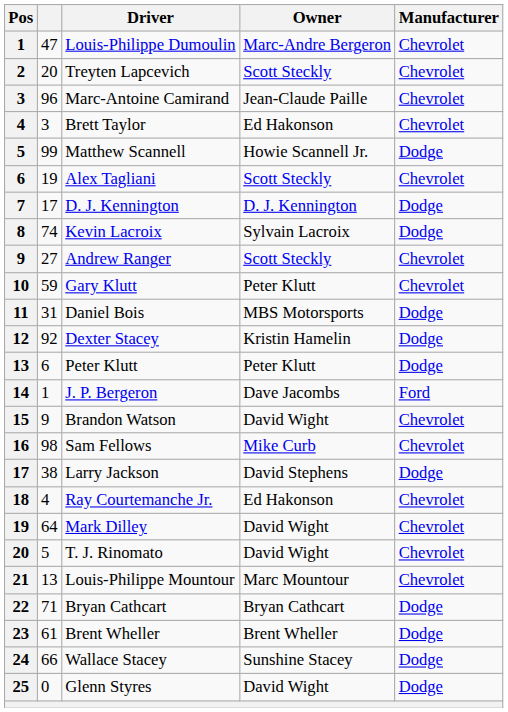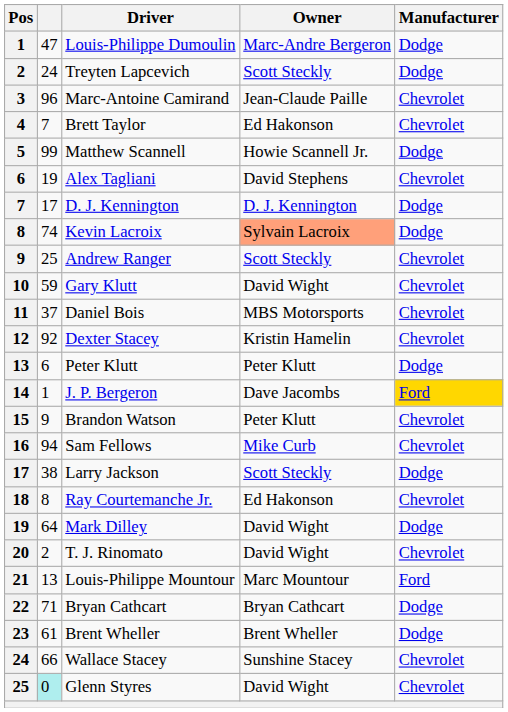Louis-Philippe Dumoulin | Manufacturer: Chevrolet -> Dodge
Treyten Lapcevich | column 2: 20 -> 24
Treyten Lapcevich | Manufacturer: Chevrolet -> Dodge
Brett Taylor | column 2: 3 -> 7
Alex Tagliani | Owner: Scott Steckly -> David Stephens
Kevin Lacroix | Owner: no background -> lightsalmon background
Andrew Ranger | column 2: 27 -> 25
Gary Klutt | Owner: Peter Klutt -> David Wight
Daniel Bois | column 2: 31 -> 37
Daniel Bois | Manufacturer: Dodge -> Chevrolet
Dexter Stacey | Manufacturer: Dodge -> Chevrolet
J. P. Bergeron | Manufacturer: no background -> gold background
Brandon Watson | Owner: David Wight -> Peter Klutt
Sam Fellows | column 2: 98 -> 94
Larry Jackson | Owner: David Stephens -> Scott Steckly
Ray Courtemanche Jr. | column 2: 4 -> 8
Mark Dilley | Manufacturer: Chevrolet -> Dodge
T. J. Rinomato | column 2: 5 -> 2
Louis-Philippe Mountour | Manufacturer: Chevrolet -> Ford
Wallace Stacey | Manufacturer: Dodge -> Chevrolet
Glenn Styres | column 2: no background -> paleturquoise background
Glenn Styres | Manufacturer: Dodge -> Chevrolet
